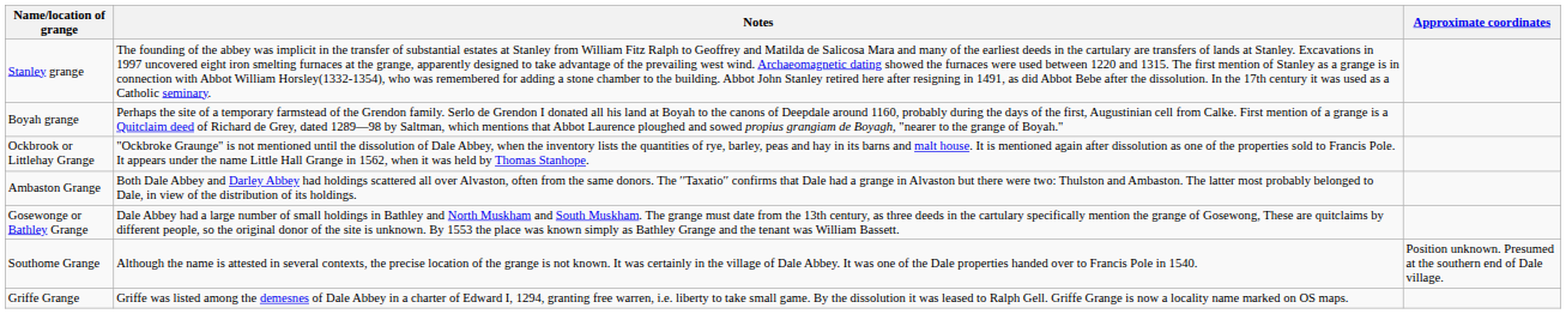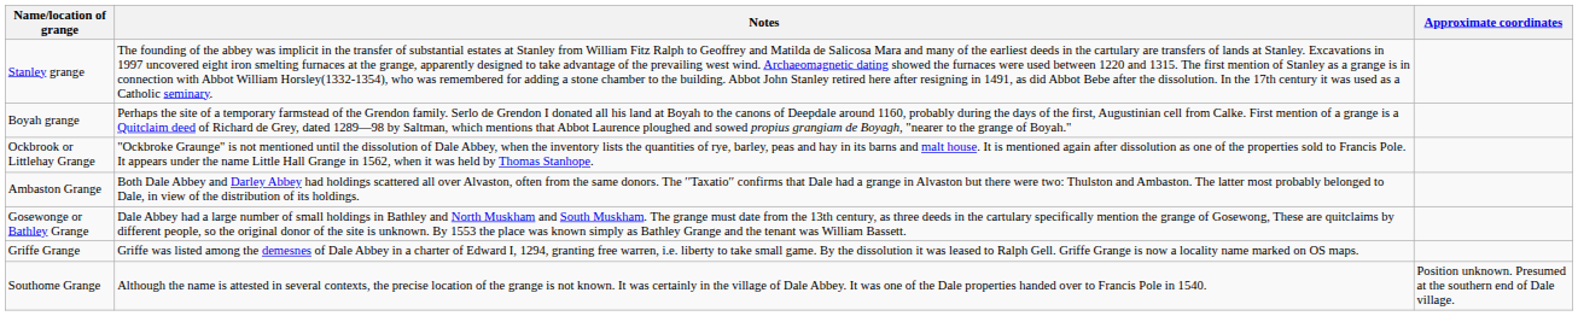rows swapped: Griffe Grange <-> Southome Grange
